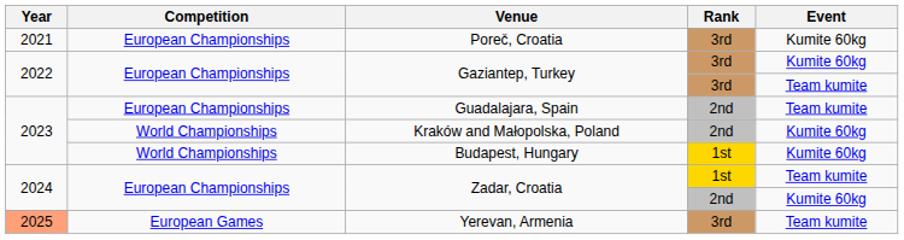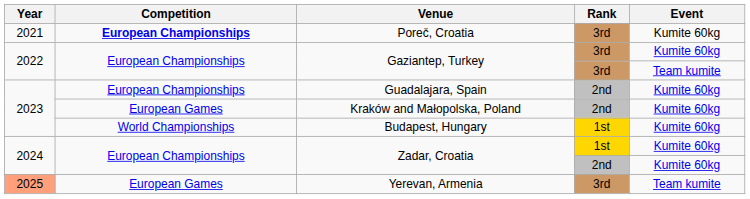Poreč, Croatia | Competition: normal -> bold
Guadalajara, Spain | Event: Team kumite -> Kumite 60kg
Kraków and Małopolska, Poland | Competition: World Championships -> European Games
Zadar, Croatia / 1st | Event: Team kumite -> Kumite 60kg
